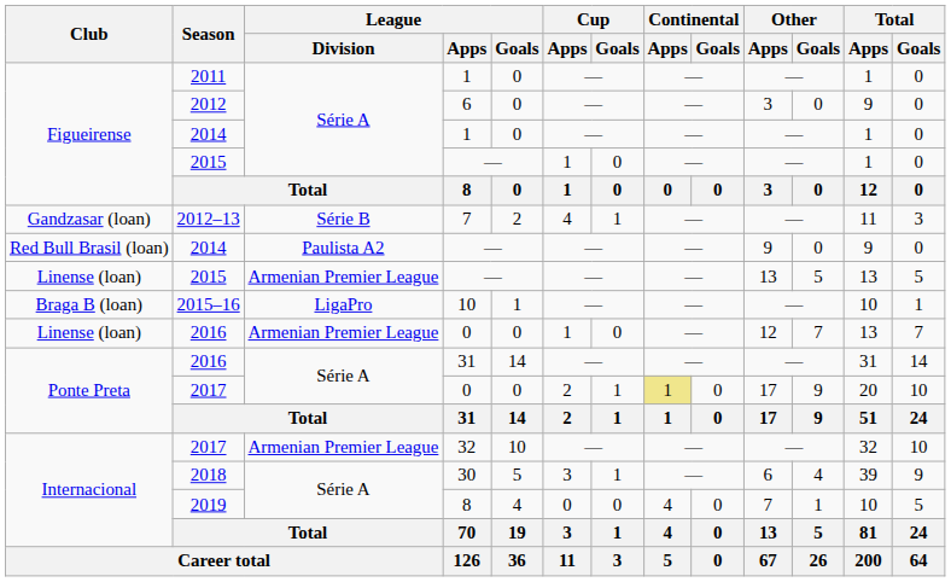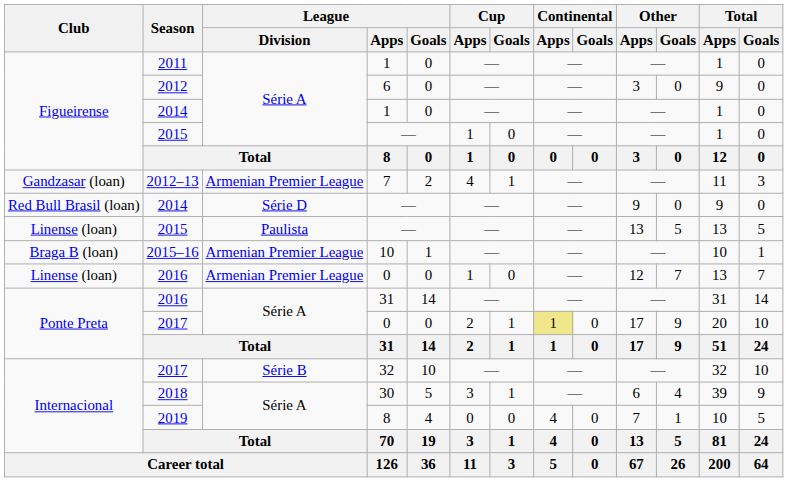2012–13 | League / Division: Série B -> Armenian Premier League
Red Bull Brasil (loan) / 2014 | League / Division: Paulista A2 -> Série D
Linense (loan) / 2015 | League / Division: Armenian Premier League -> Paulista
2015–16 | League / Division: LigaPro -> Armenian Premier League
Internacional / 2017 | League / Division: Armenian Premier League -> Série B
